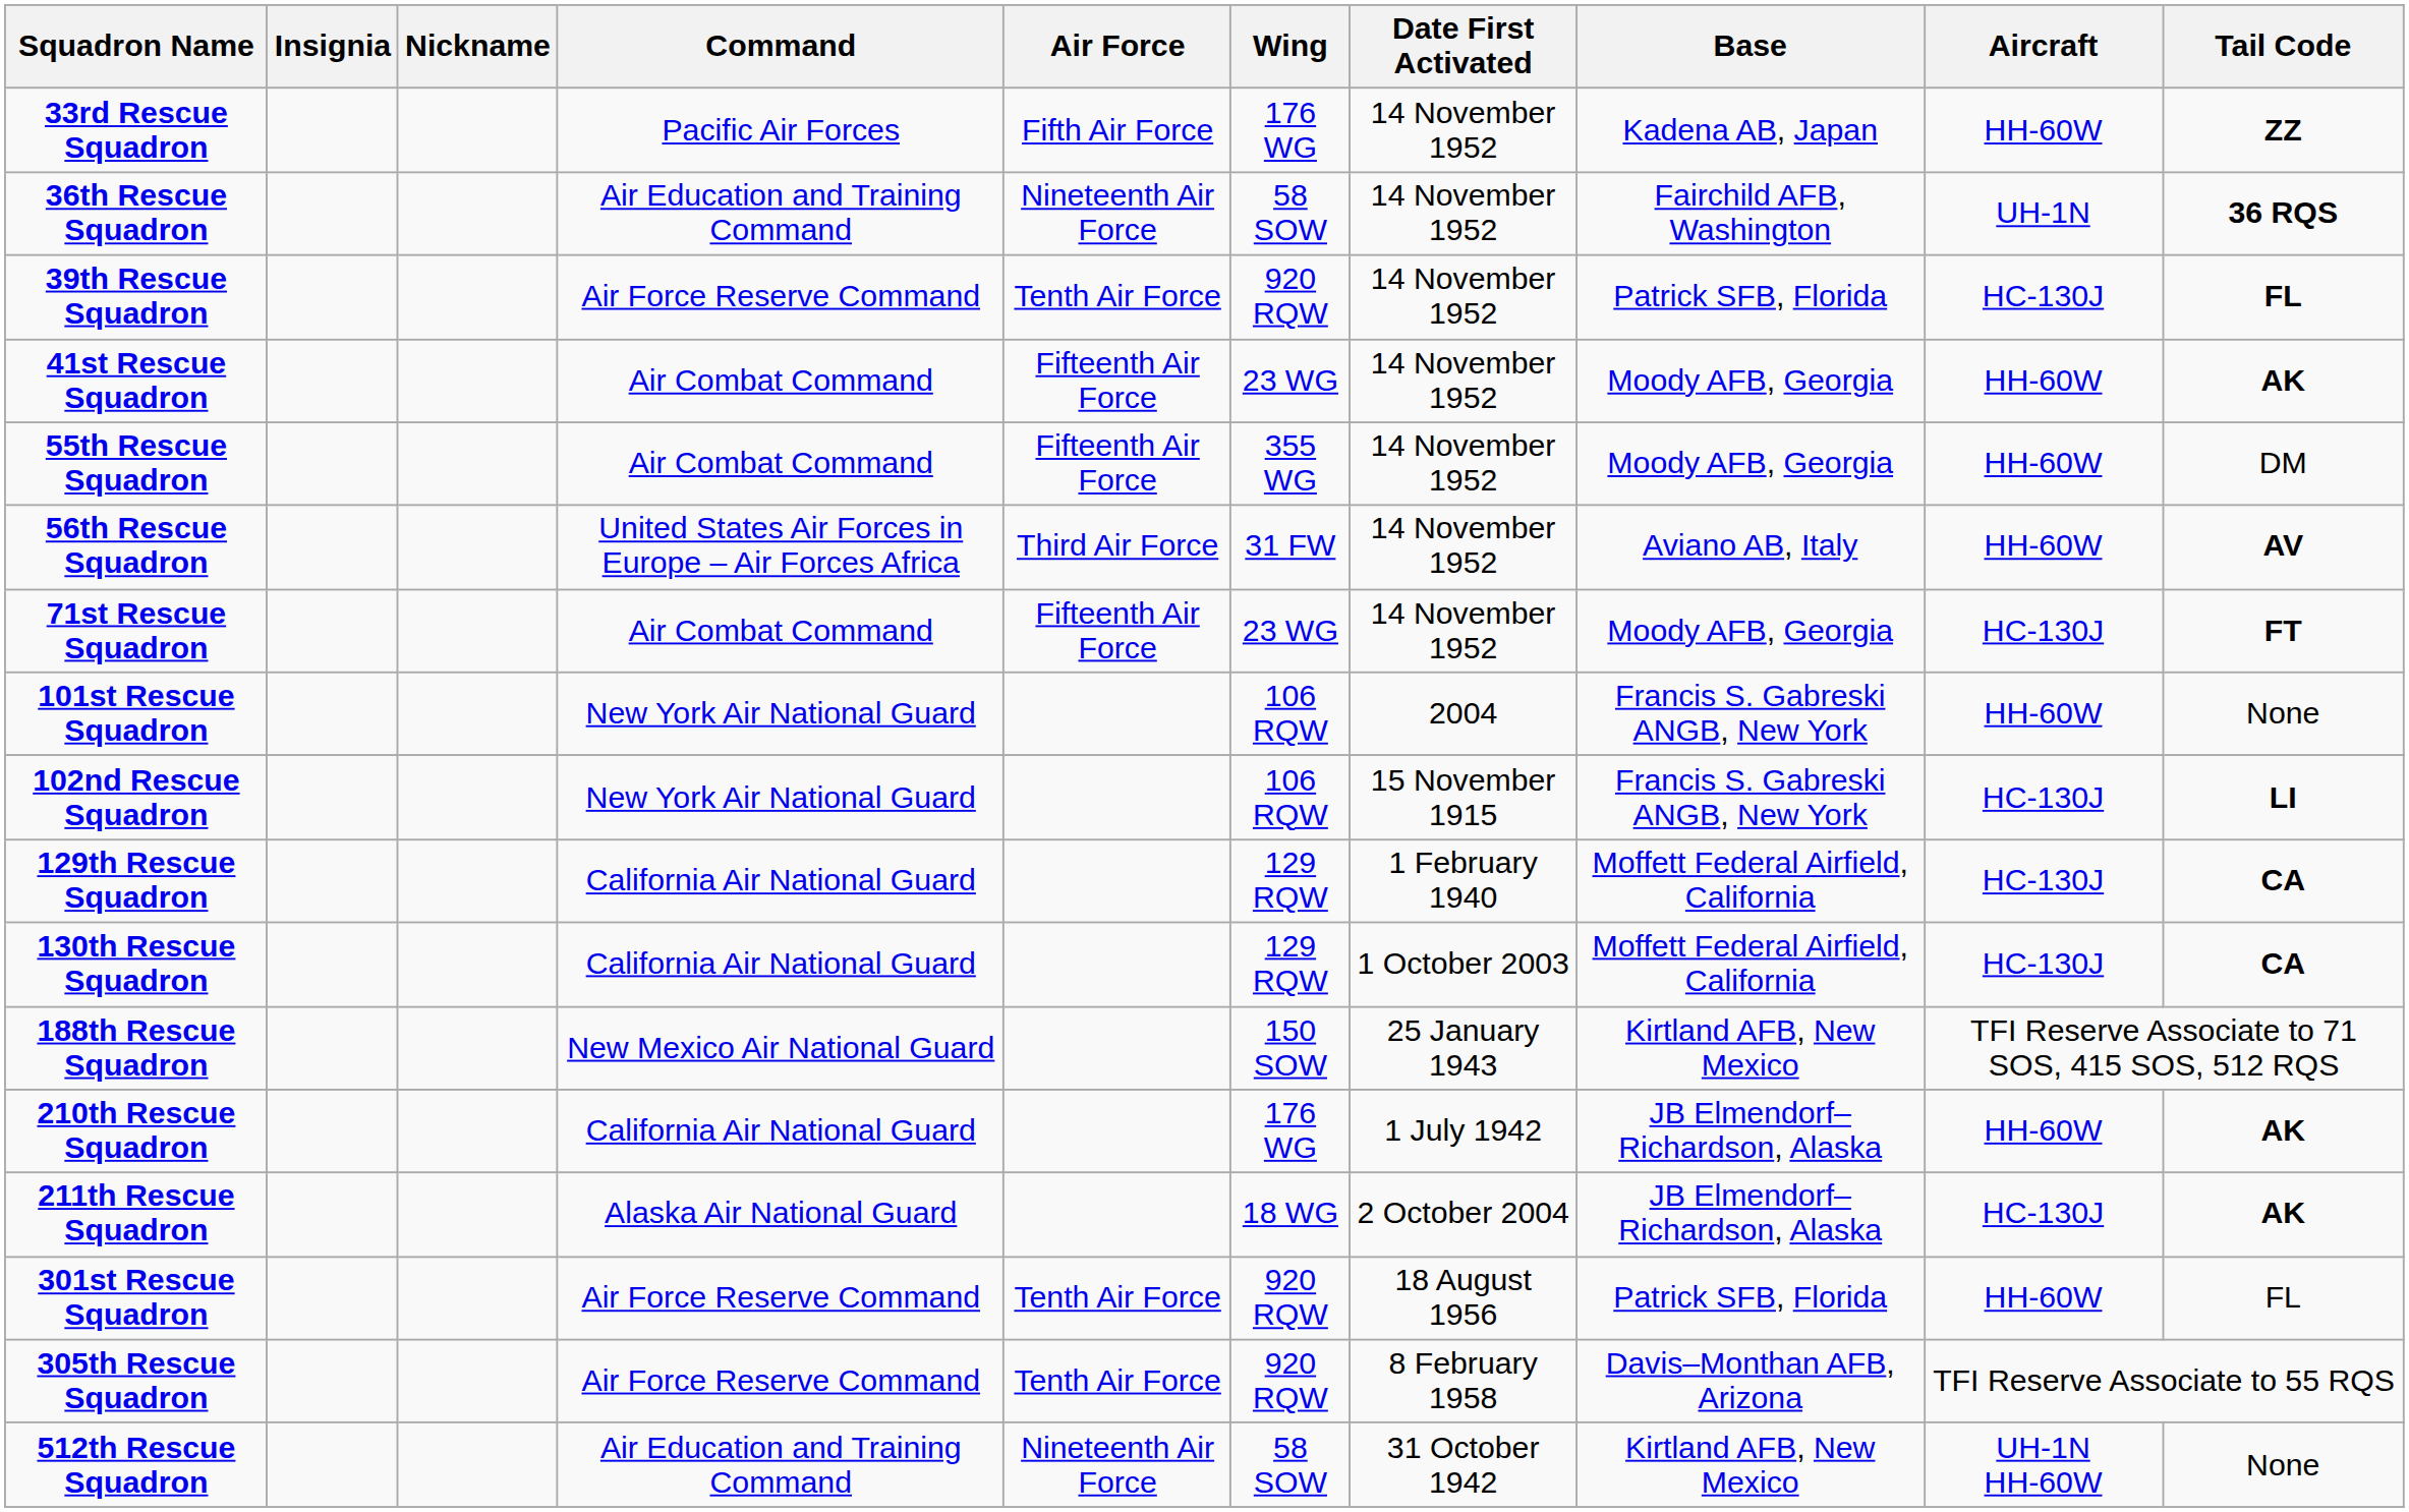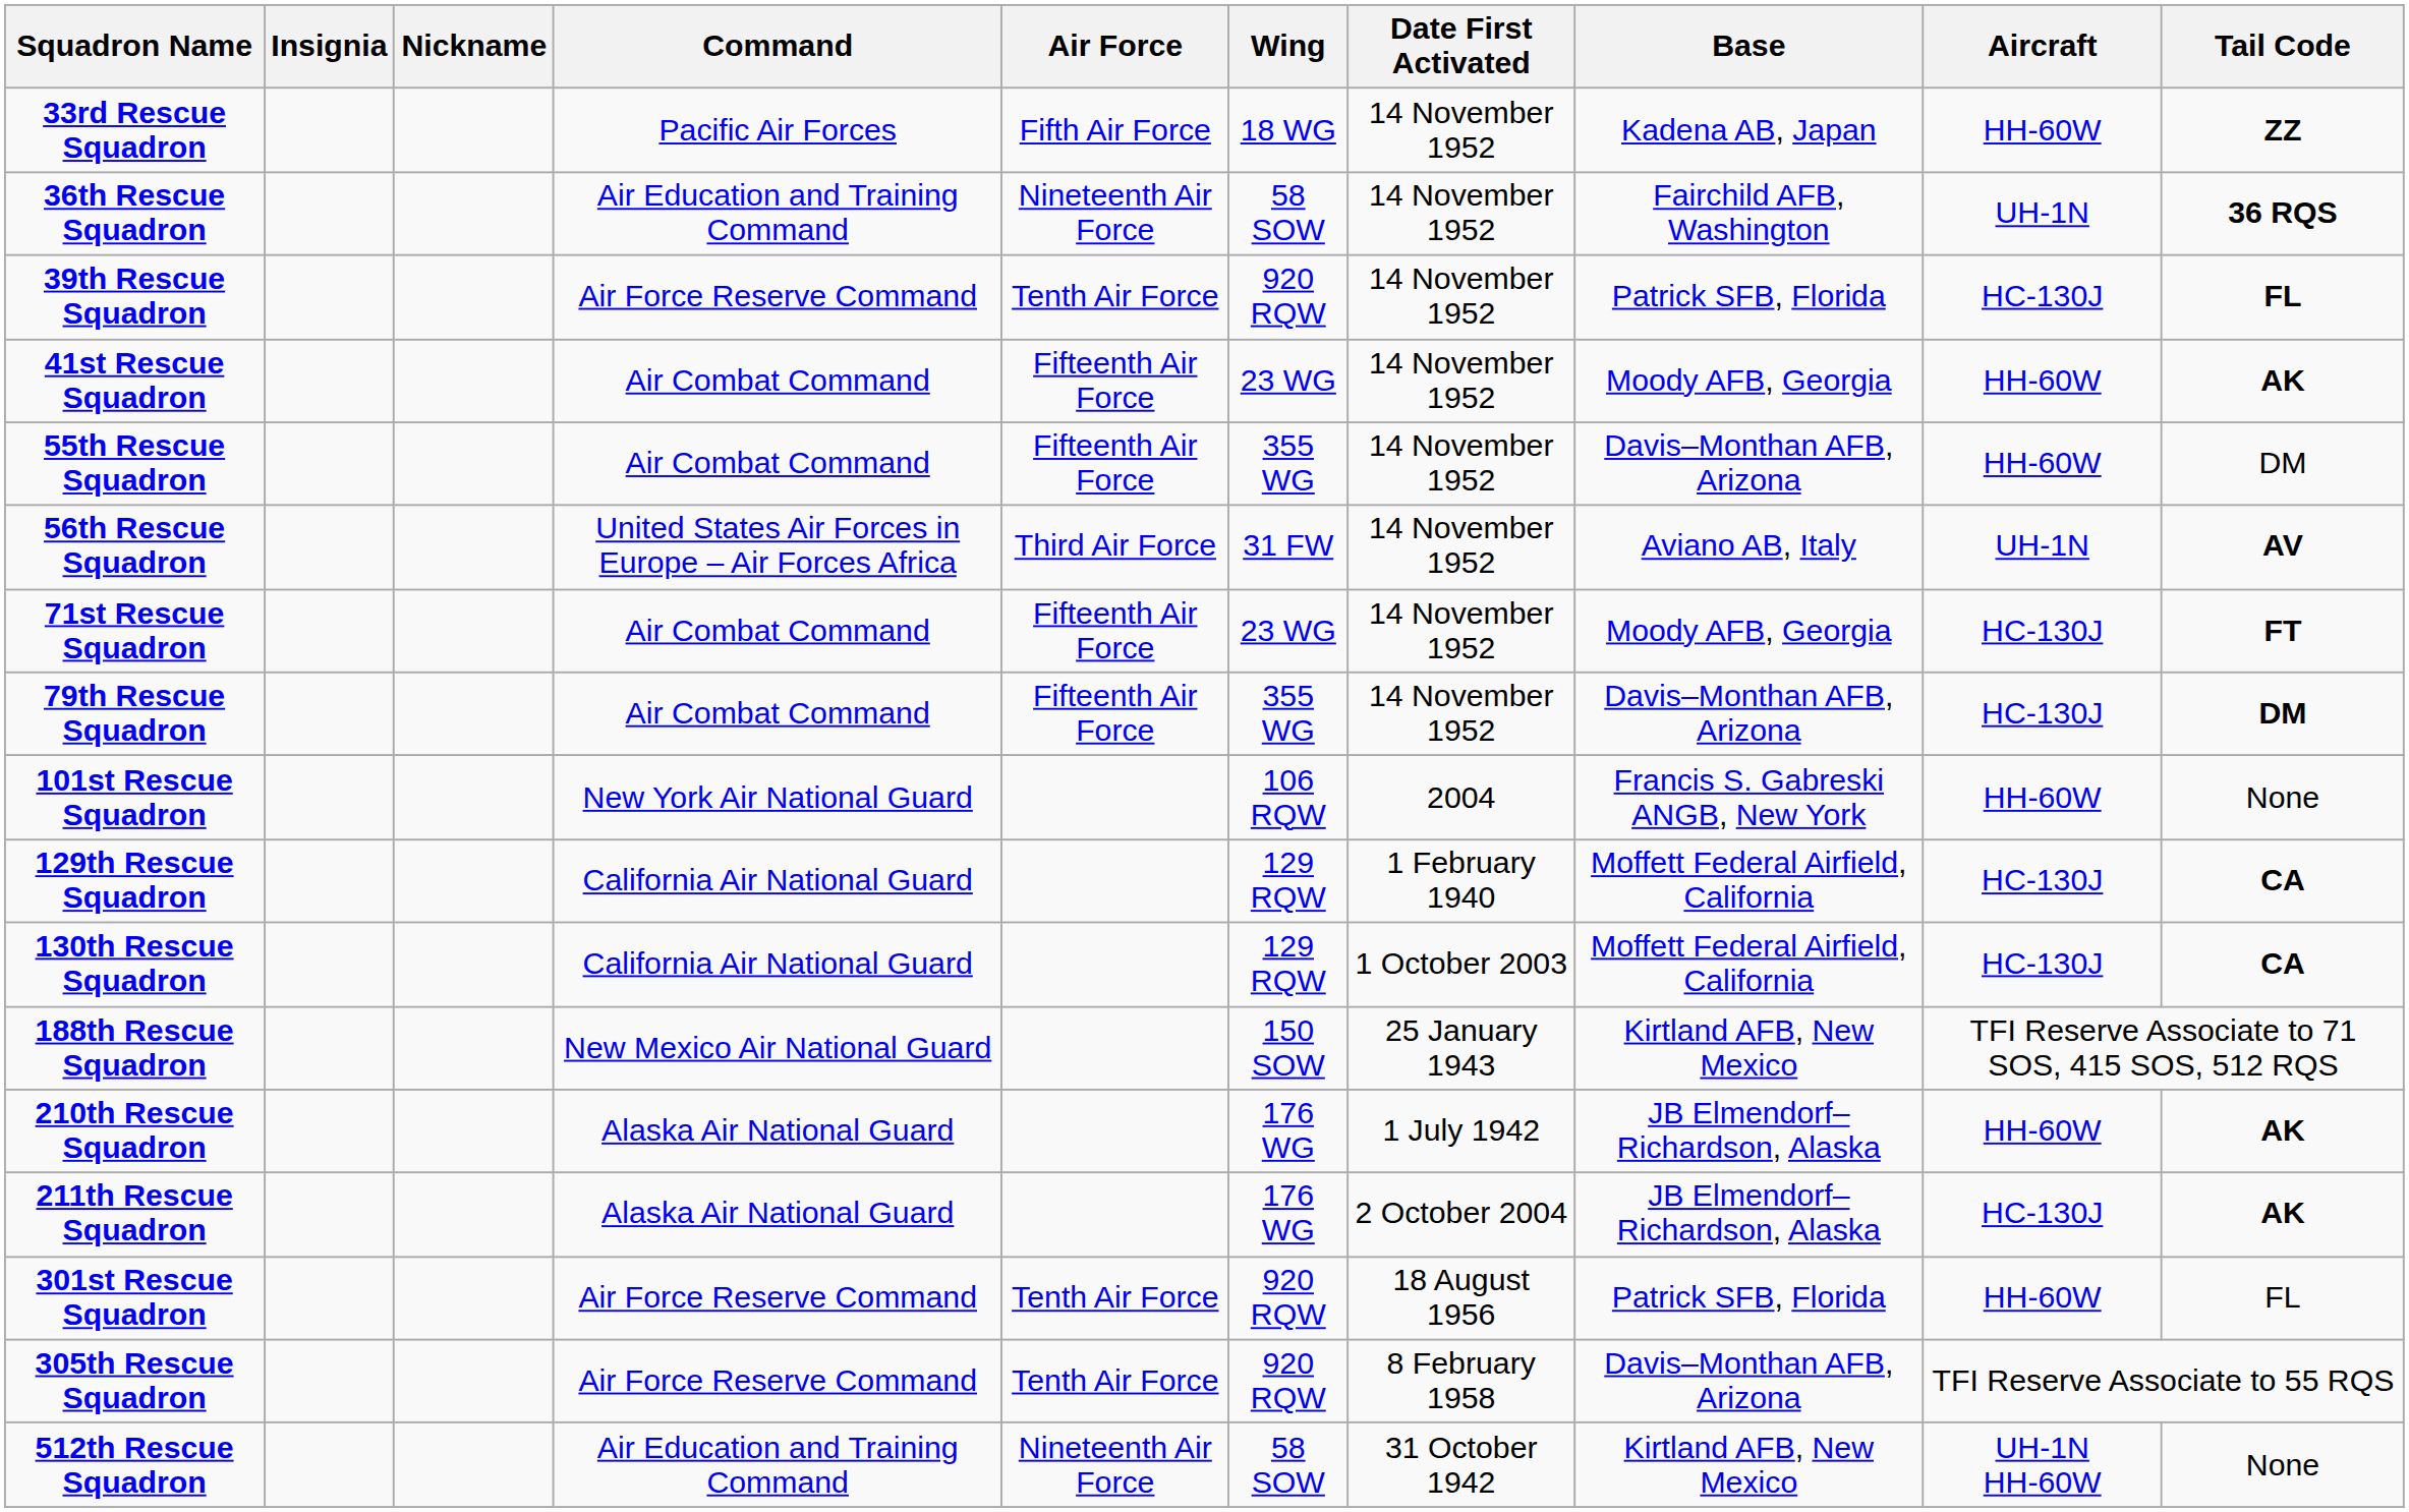33rd Rescue Squadron | Wing: 176 WG -> 18 WG
55th Rescue Squadron | Base: Moody AFB, Georgia -> Davis–Monthan AFB, Arizona
56th Rescue Squadron | Aircraft: HH-60W -> UH-1N
+ row: 79th Rescue Squadron | Air Combat Command | Fifteenth Air Force | 355 WG | 14 November 1952 | Davis–Monthan AFB, Arizona | HC-130J | DM
- row: 102nd Rescue Squadron | New York Air National Guard | 106 RQW | 15 November 1915 | Francis S. Gabreski ANGB, New York | HC-130J | LI
210th Rescue Squadron | Command: California Air National Guard -> Alaska Air National Guard
211th Rescue Squadron | Wing: 18 WG -> 176 WG
